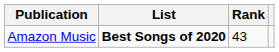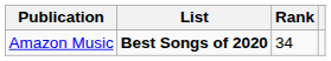Amazon Music | Rank: 43 -> 34
